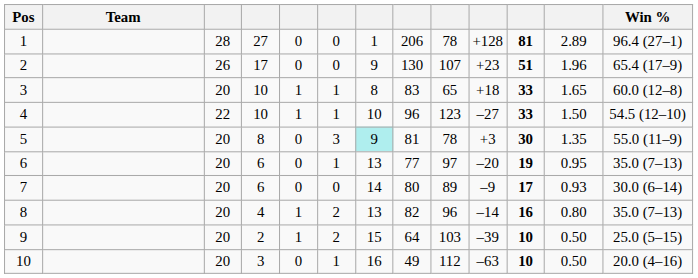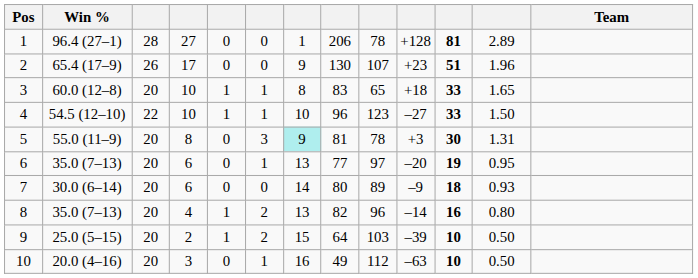columns swapped: Team <-> Win %
5 | column 12: 1.35 -> 1.31
7 | column 11: 17 -> 18
